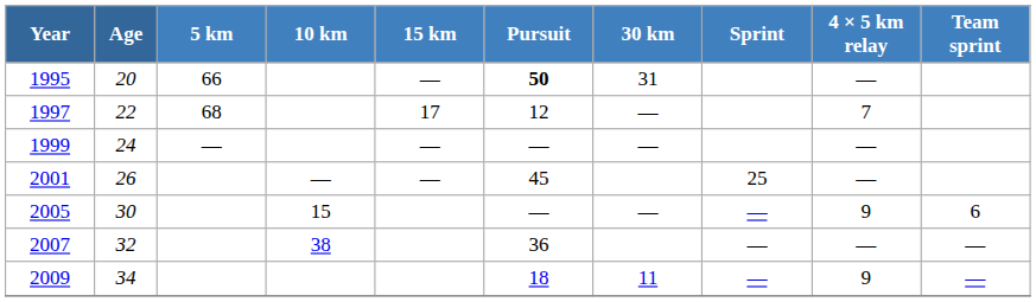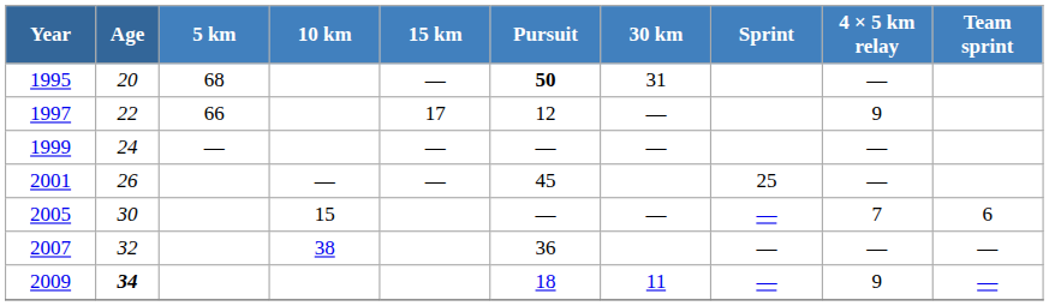1995 | 5 km: 66 -> 68
1997 | 5 km: 68 -> 66
1997 | 4 × 5 km relay: 7 -> 9
2005 | 4 × 5 km relay: 9 -> 7
2009 | Age: normal -> bold
